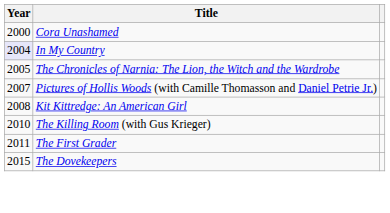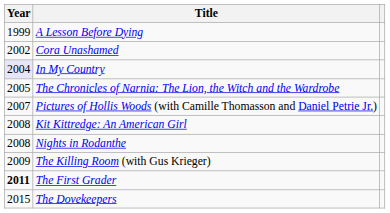+ row: 1999 | A Lesson Before Dying
Cora Unashamed | Year: 2000 -> 2002
+ row: 2008 | Nights in Rodanthe
The Killing Room (with Gus Krieger) | Year: 2010 -> 2009
The First Grader | Year: normal -> bold
